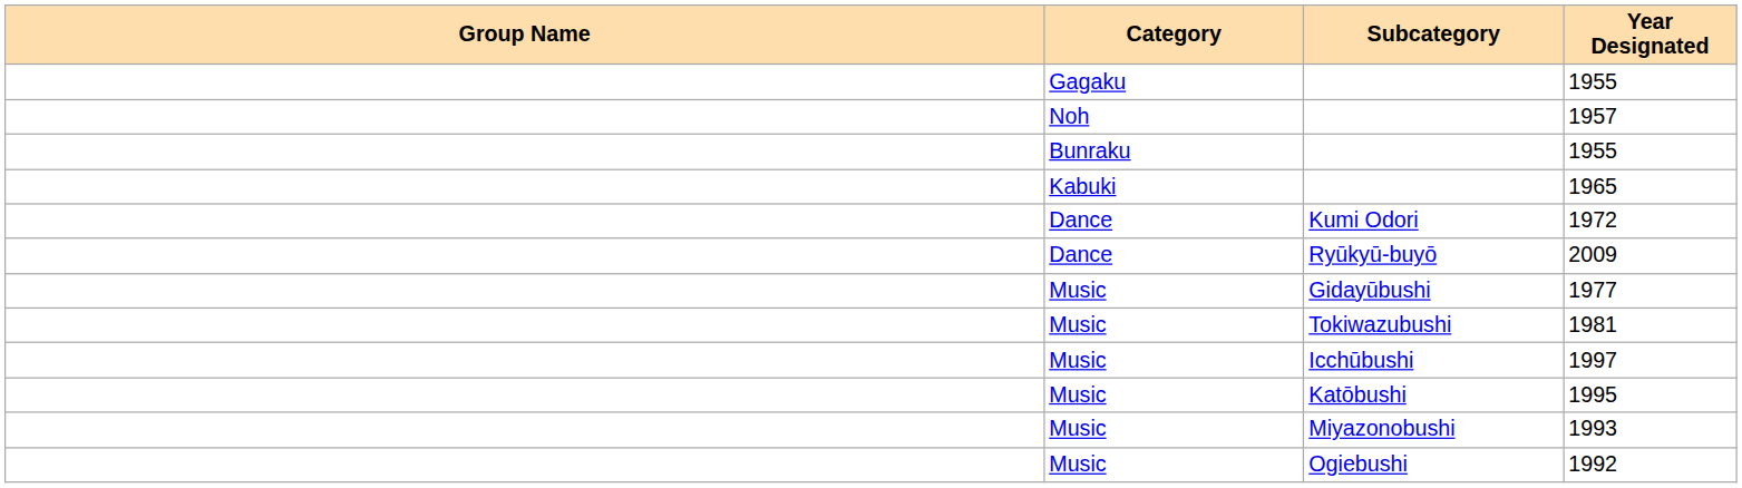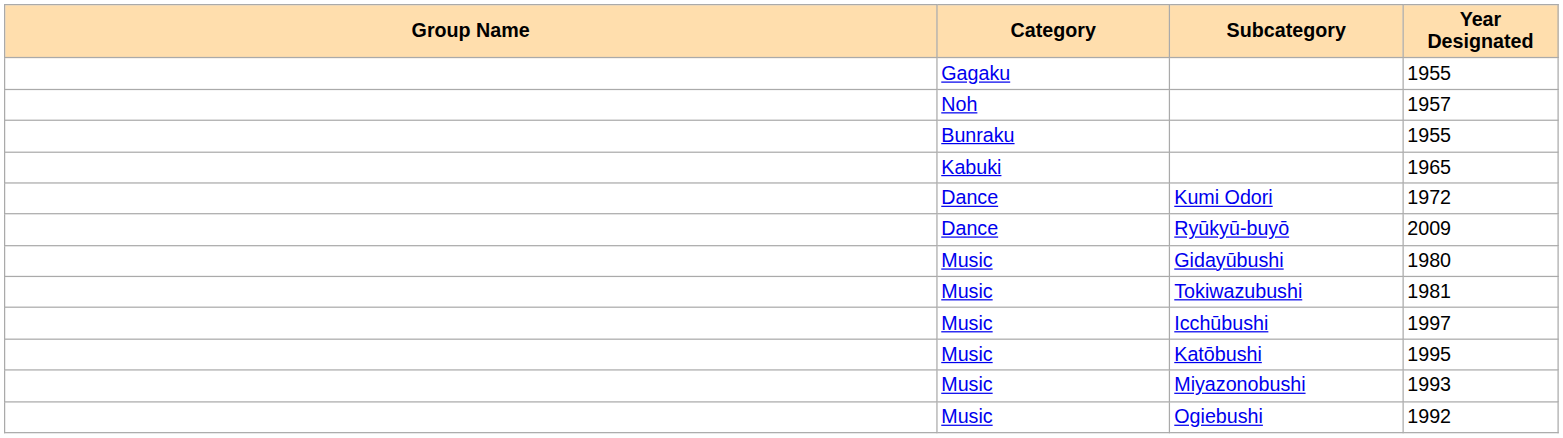Gidayūbushi | Year Designated: 1977 -> 1980
